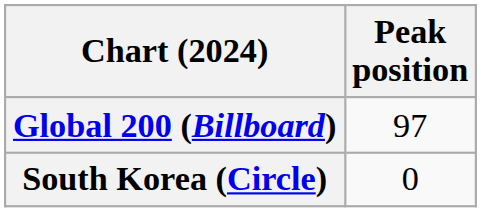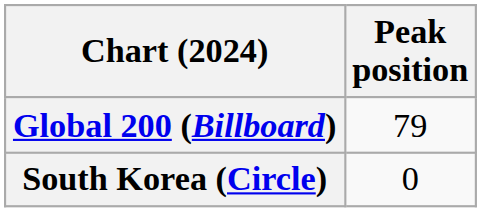Global 200 (Billboard) | Peak position: 97 -> 79
